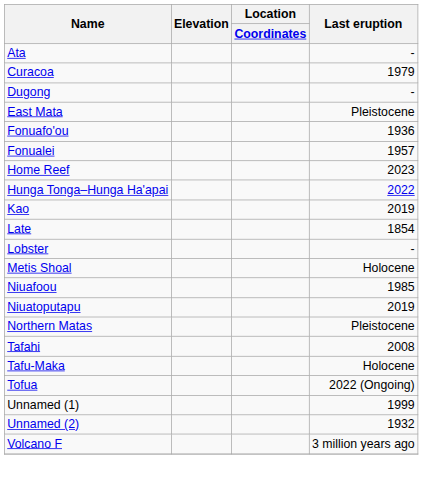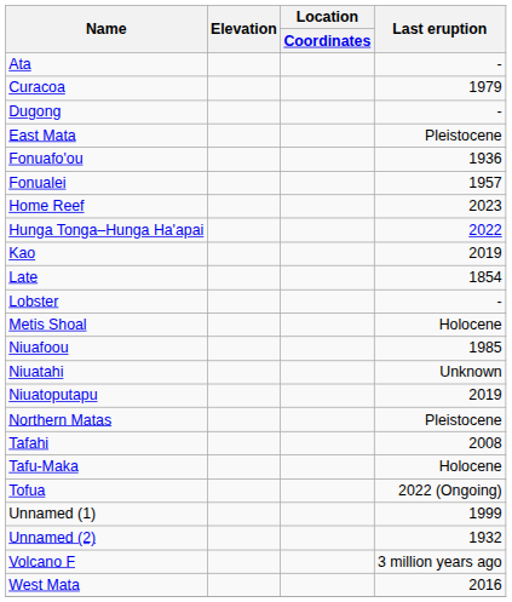+ row: Niuatahi | Unknown
+ row: West Mata | 2016
